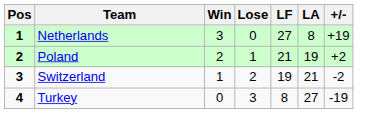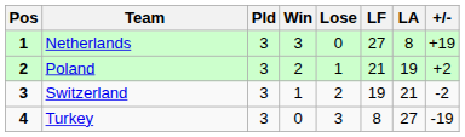+ column: Pld | 3 | 3 | 3 | 3
